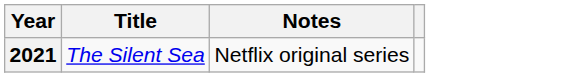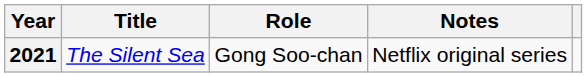+ column: Role | Gong Soo-chan
